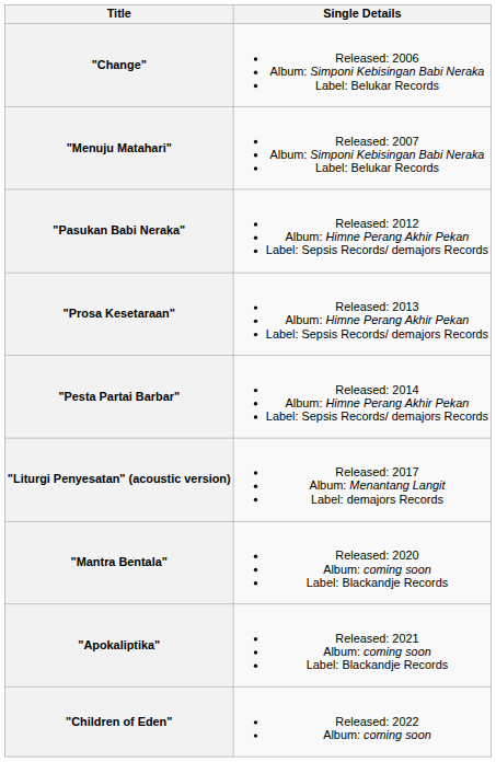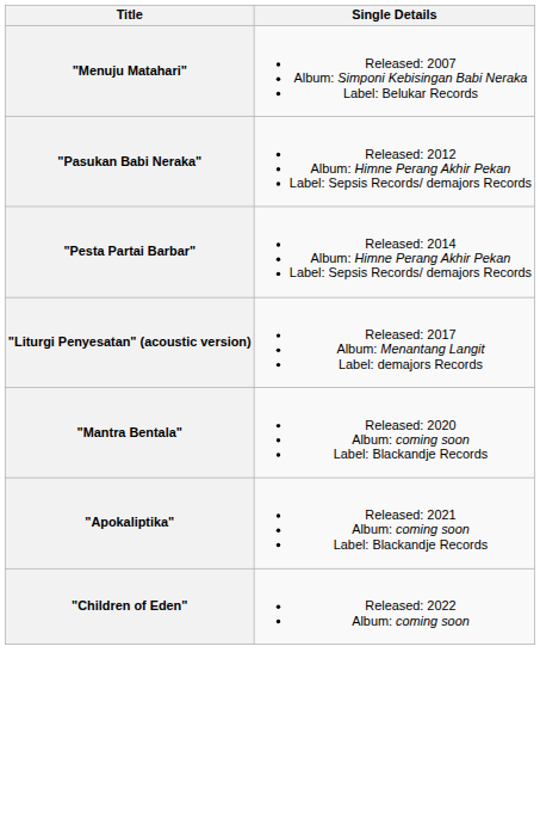- row: "Change" | Released: 2006 Album: Simponi Kebisingan Babi Neraka Label: Belukar Records
- row: "Prosa Kesetaraan" | Released: 2013 Album: Himne Perang Akhir Pekan Label: Sepsis Records/ demajors Records
